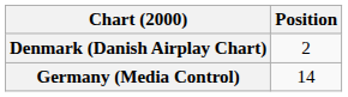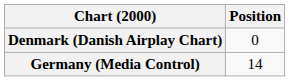Denmark (Danish Airplay Chart) | Position: 2 -> 0
